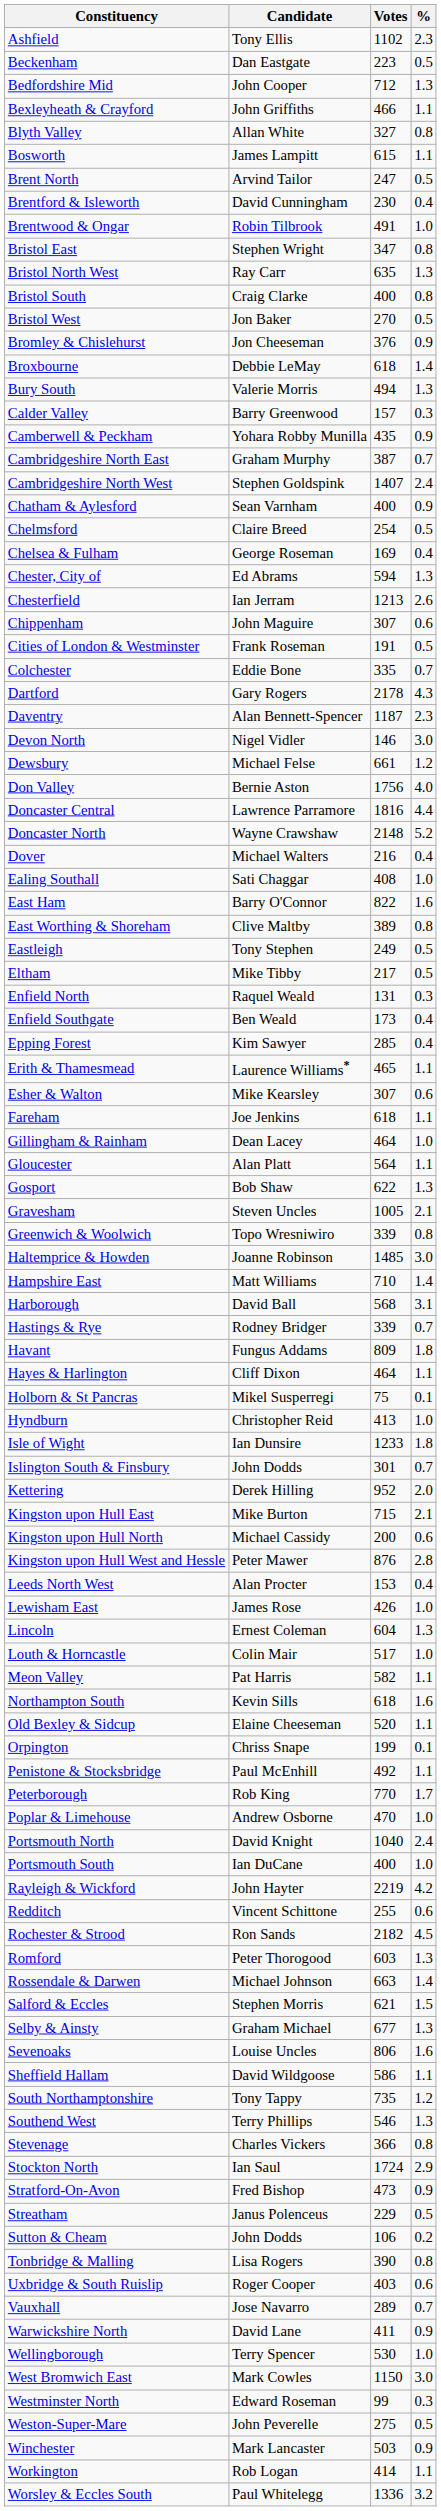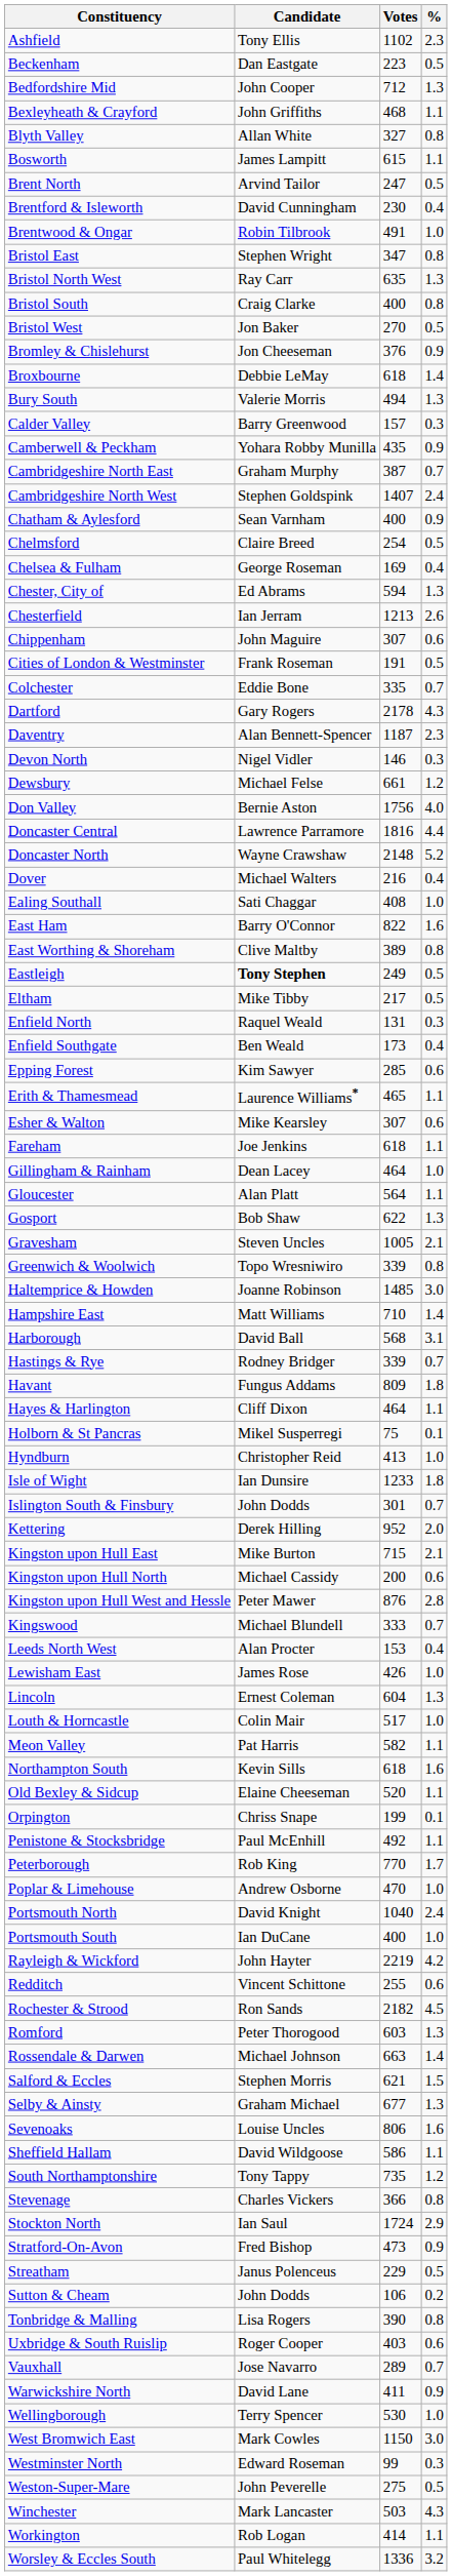Bexleyheath & Crayford | Votes: 466 -> 468
Devon North | %: 3.0 -> 0.3
Eastleigh | Candidate: normal -> bold
Epping Forest | %: 0.4 -> 0.6
+ row: Kingswood | Michael Blundell | 333 | 0.7
- row: Southend West | Terry Phillips | 546 | 1.3
Winchester | %: 0.9 -> 4.3
